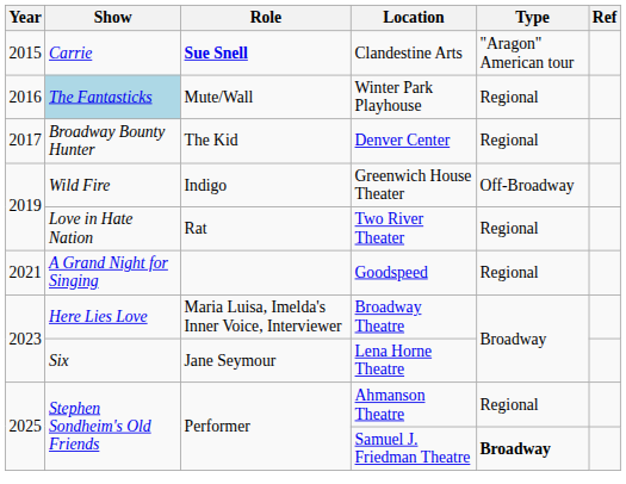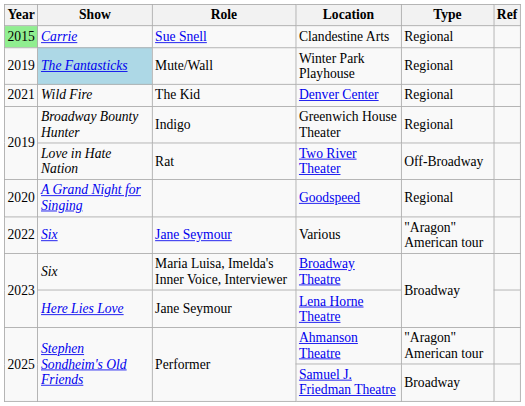Clandestine Arts | Year: no background -> lightgreen background
Clandestine Arts | Role: bold -> normal
Clandestine Arts | Type: "Aragon" American tour -> Regional
Winter Park Playhouse | Year: 2016 -> 2019
Denver Center | Year: 2017 -> 2021
Denver Center | Show: Broadway Bounty Hunter -> Wild Fire
Greenwich House Theater | Show: Wild Fire -> Broadway Bounty Hunter
Greenwich House Theater | Type: Off-Broadway -> Regional
Two River Theater | Type: Regional -> Off-Broadway
Goodspeed | Year: 2021 -> 2020
+ row: 2022 | Six | Jane Seymour | Various | "Aragon" American tour
Broadway Theatre | Show: Here Lies Love -> Six
Lena Horne Theatre | Show: Six -> Here Lies Love
Ahmanson Theatre | Type: Regional -> "Aragon" American tour
Samuel J. Friedman Theatre | Type: bold -> normal
